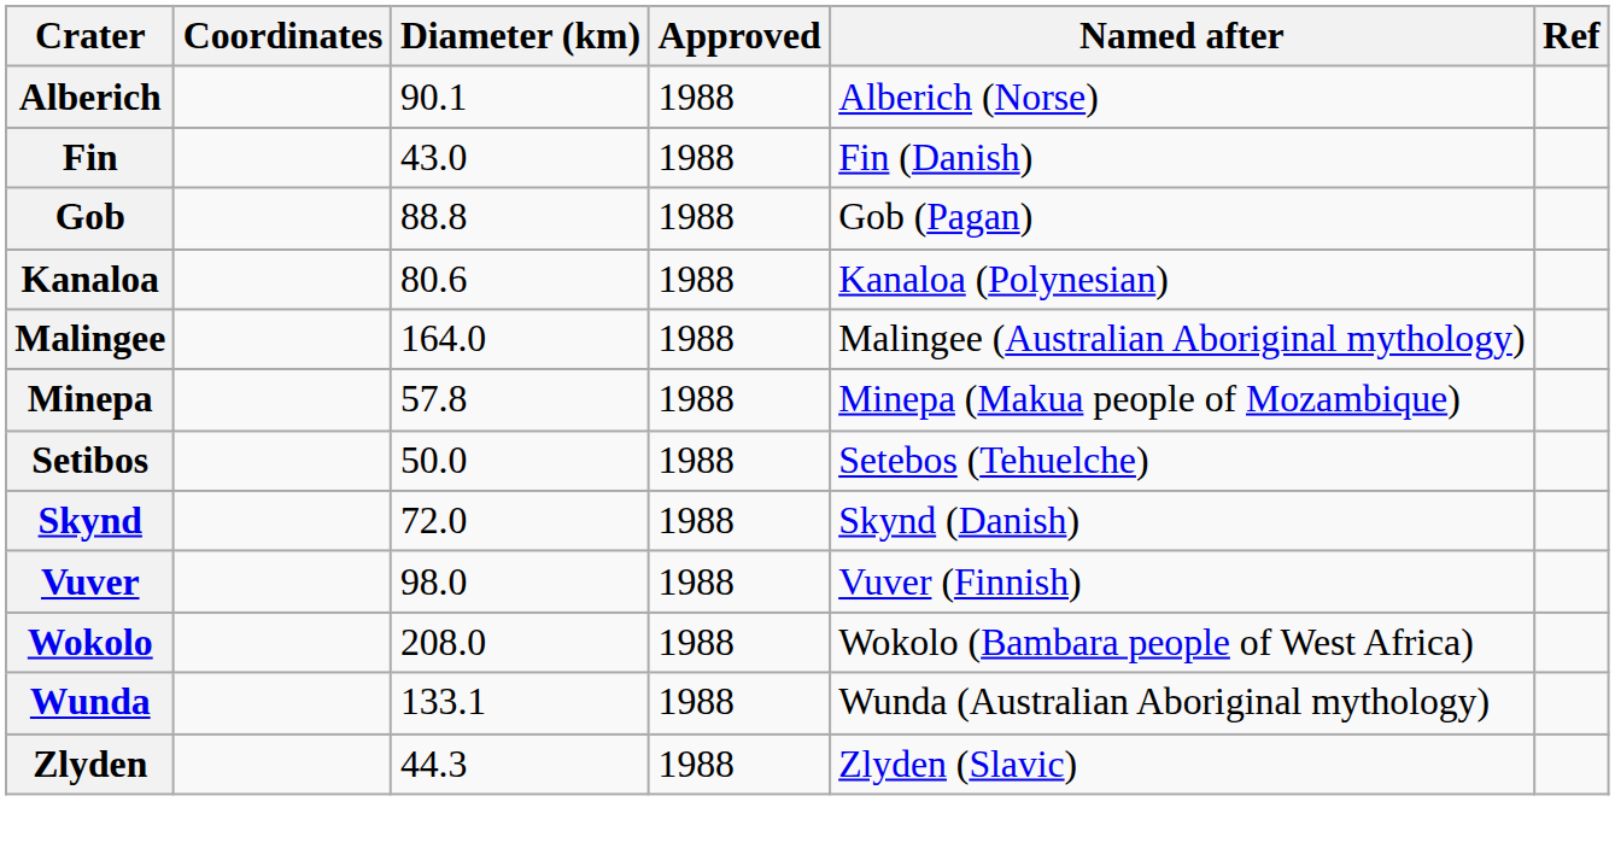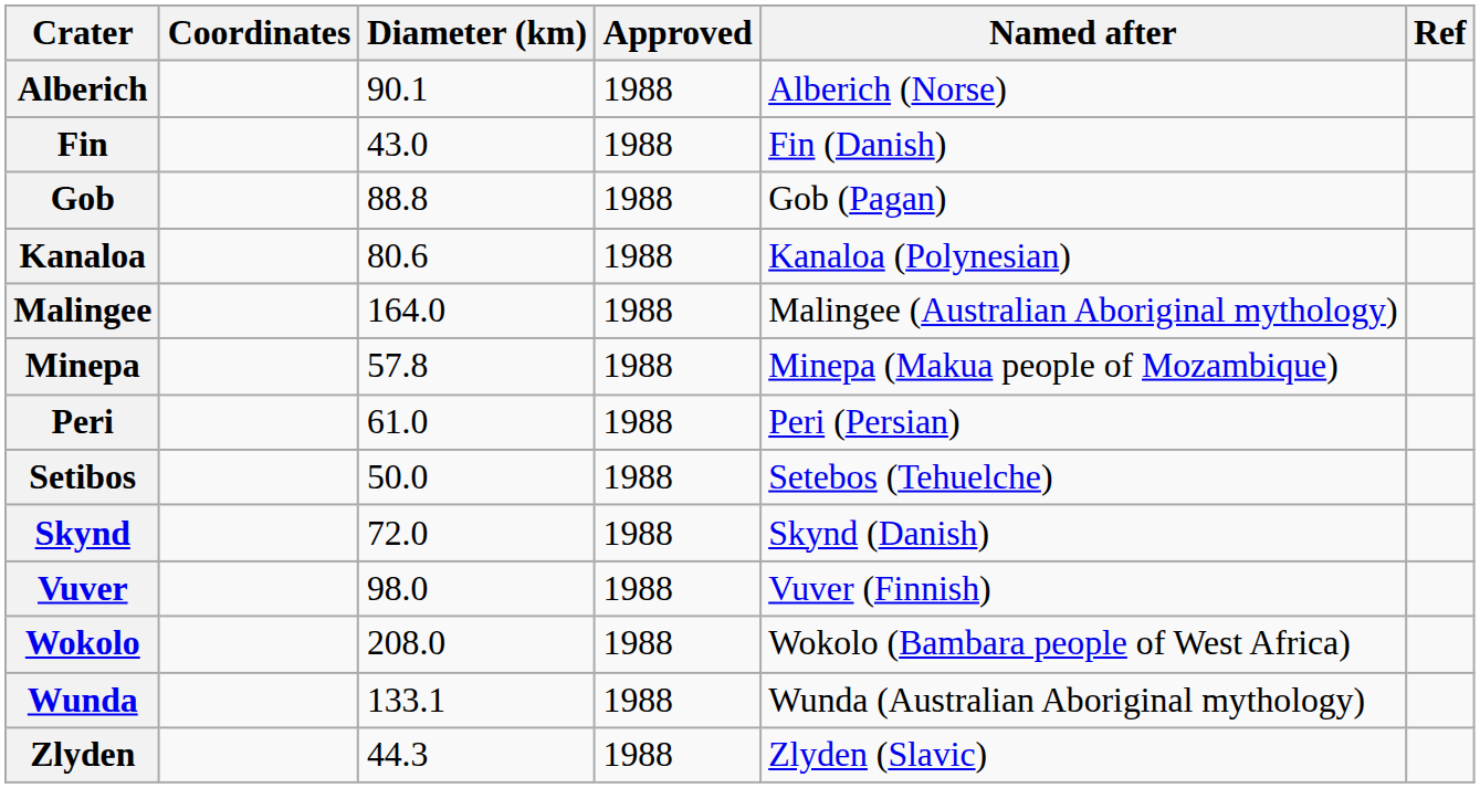+ row: Peri | 61.0 | 1988 | Peri (Persian)
